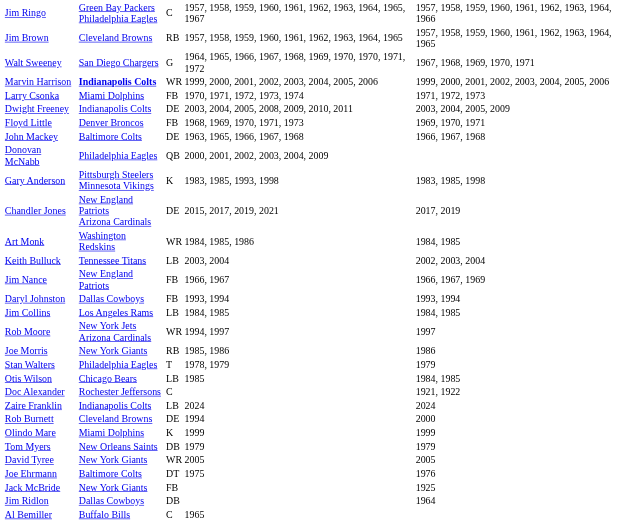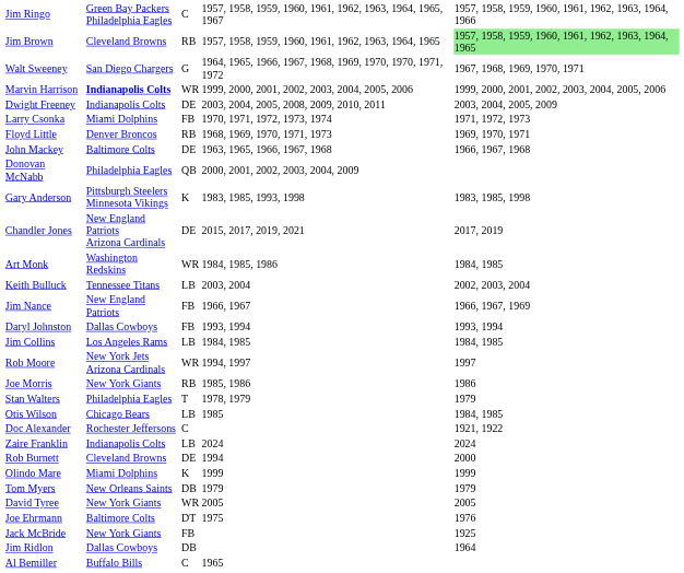Jim Brown | column 5: no background -> lightgreen background
rows swapped: Dwight Freeney <-> Larry Csonka
Floyd Little | column 3: FB -> RB
